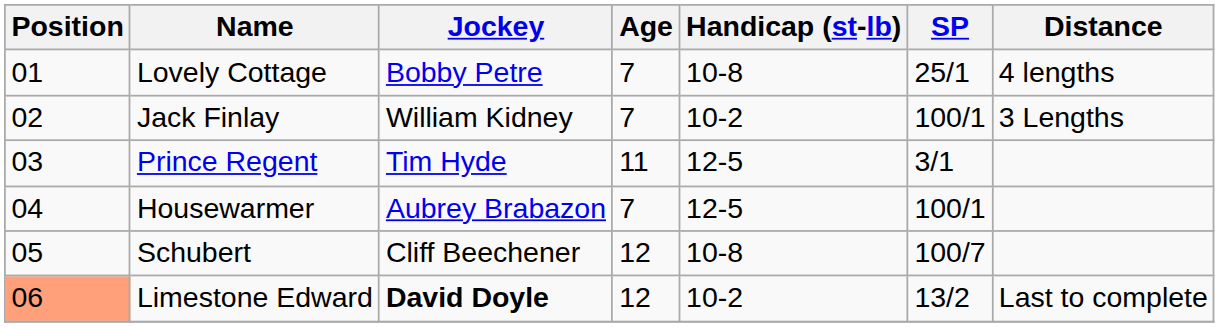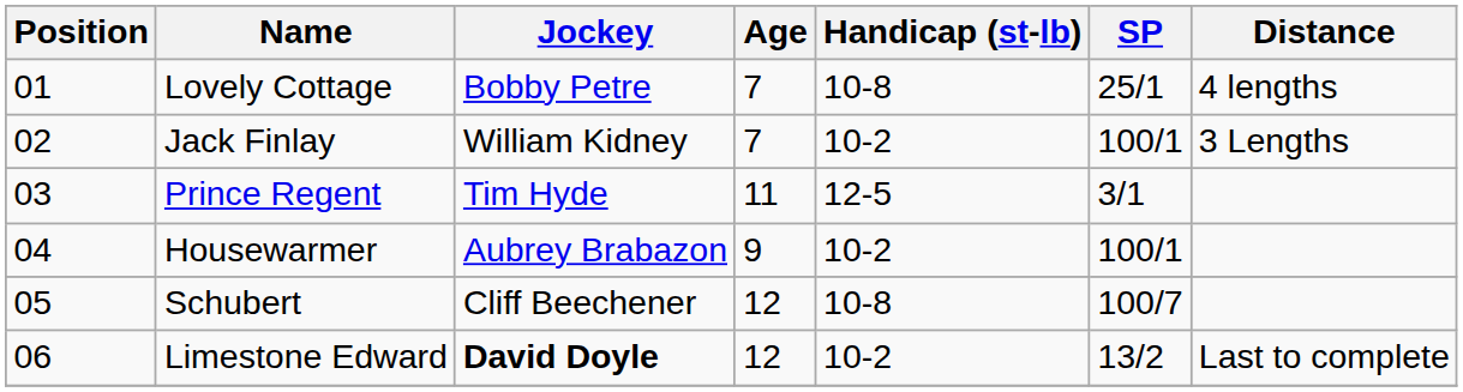Housewarmer | Age: 7 -> 9
Housewarmer | Handicap (st-lb): 12-5 -> 10-2
Limestone Edward | Position: lightsalmon background -> no background
